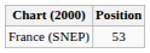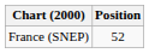France (SNEP) | Position: 53 -> 52
